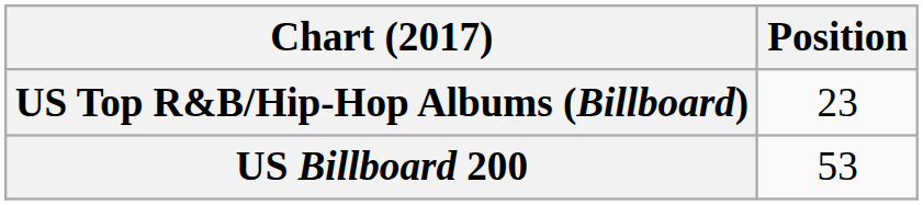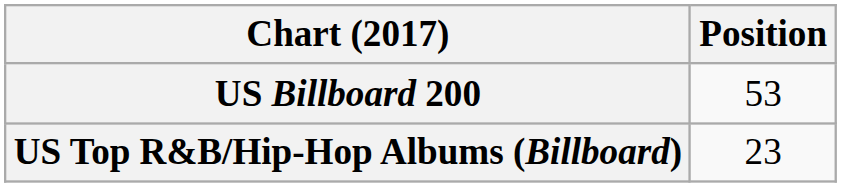rows swapped: US Billboard 200 <-> US Top R&B/Hip-Hop Albums (Billboard)
